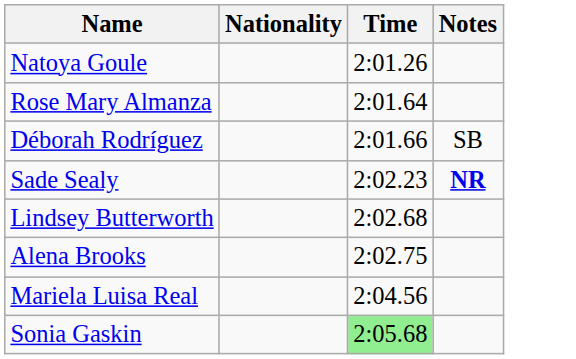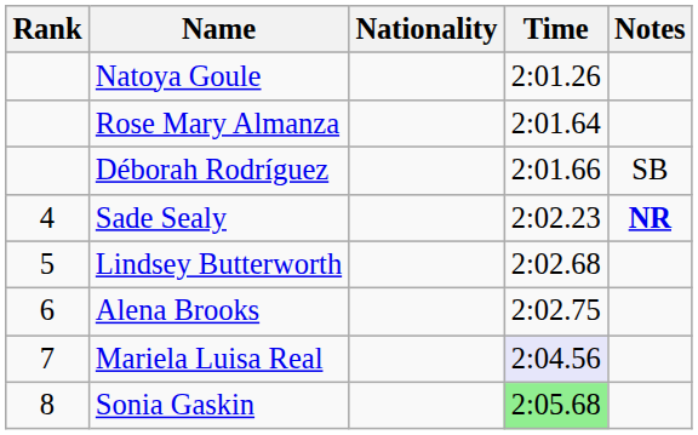+ column: Rank | 4 | 5 | 6 | 7 | 8
Mariela Luisa Real | Time: no background -> lavender background
